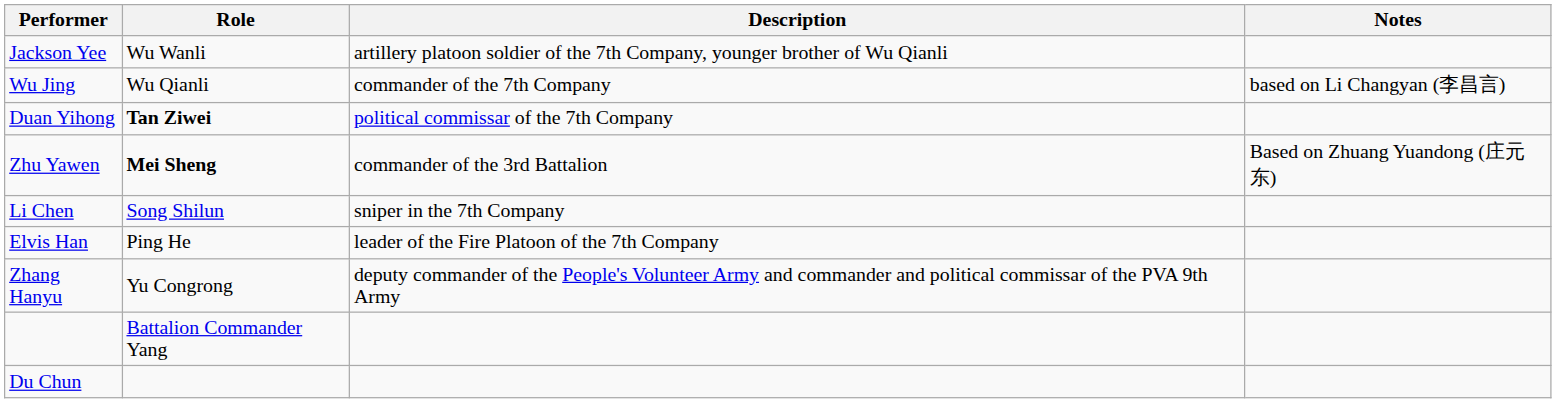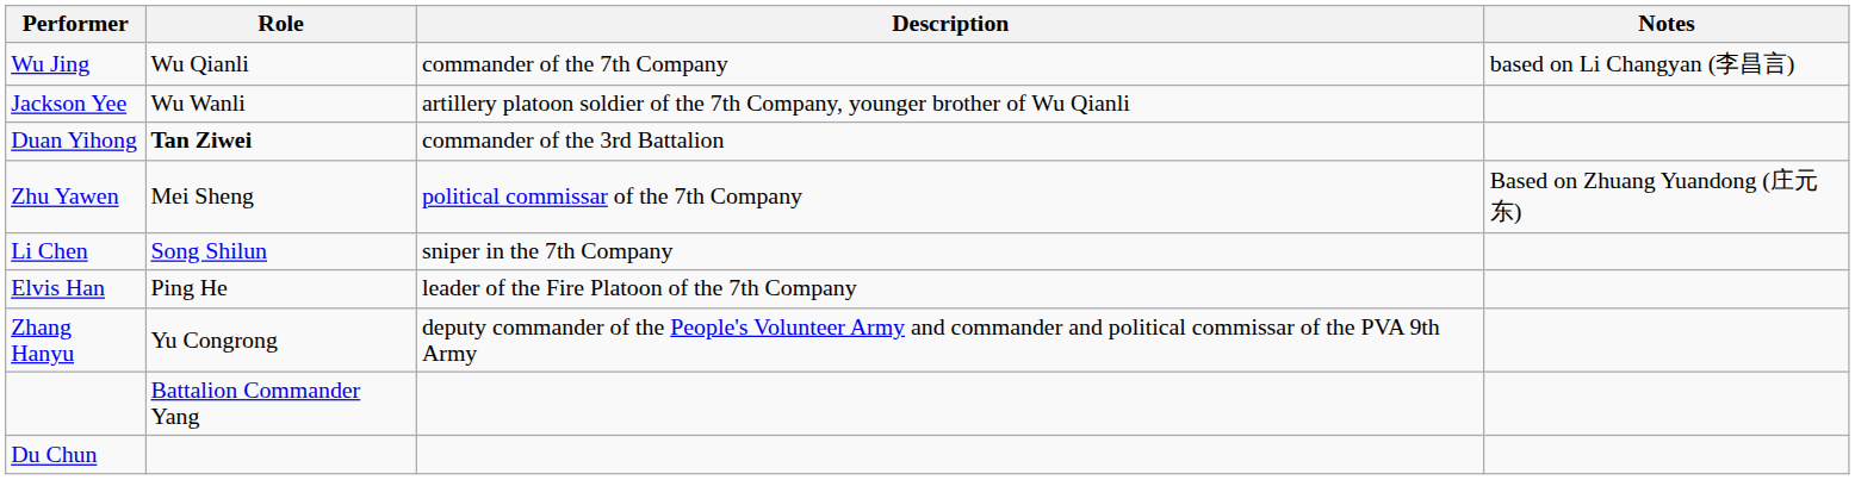rows swapped: Wu Jing <-> Jackson Yee
Duan Yihong | Description: political commissar of the 7th Company -> commander of the 3rd Battalion
Zhu Yawen | Role: bold -> normal
Zhu Yawen | Description: commander of the 3rd Battalion -> political commissar of the 7th Company
